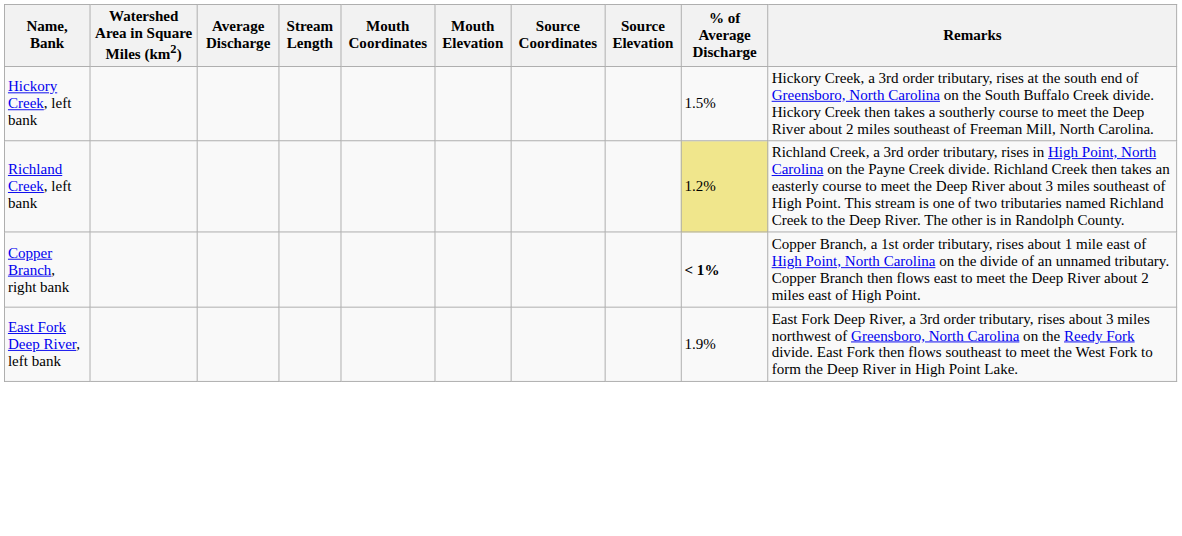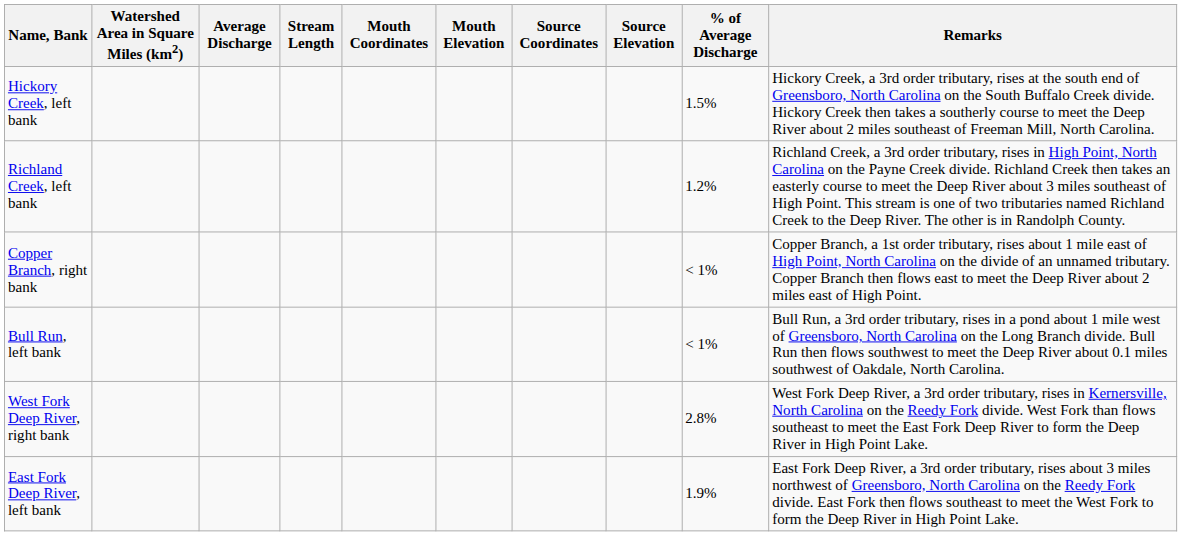Richland Creek, left bank | % of Average Discharge: khaki background -> no background
Copper Branch, right bank | % of Average Discharge: bold -> normal
+ row: Bull Run, left bank | < 1% | Bull Run, a 3rd order tributary, rises in a pond about 1 mile west of Greensboro, North Carolina on the Long Branch divide. Bull Run then flows southwest to meet the Deep River about 0.1 miles southwest of Oakdale, North Carolina.
+ row: West Fork Deep River, right bank | 2.8% | West Fork Deep River, a 3rd order tributary, rises in Kernersville, North Carolina on the Reedy Fork divide. West Fork than flows southeast to meet the East Fork Deep River to form the Deep River in High Point Lake.
